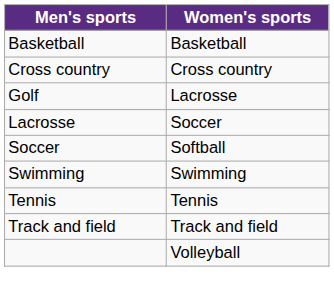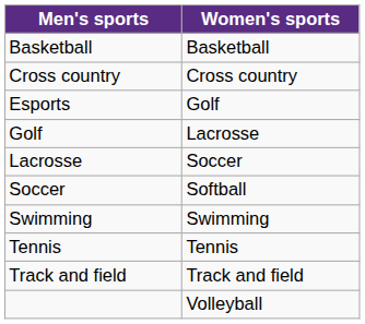+ row: Esports | Golf
